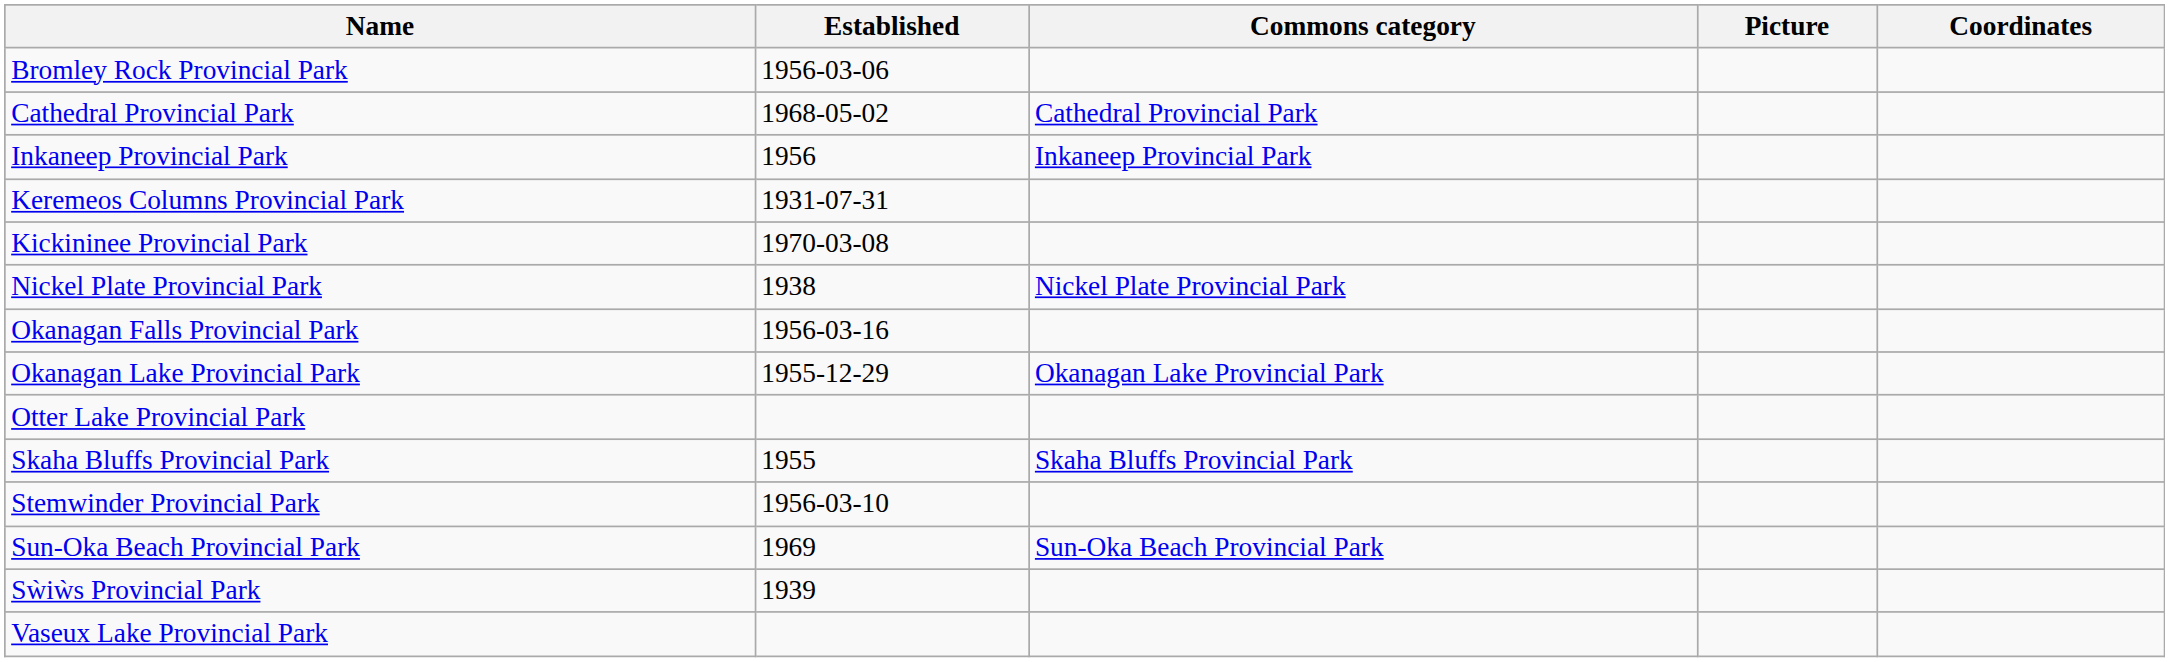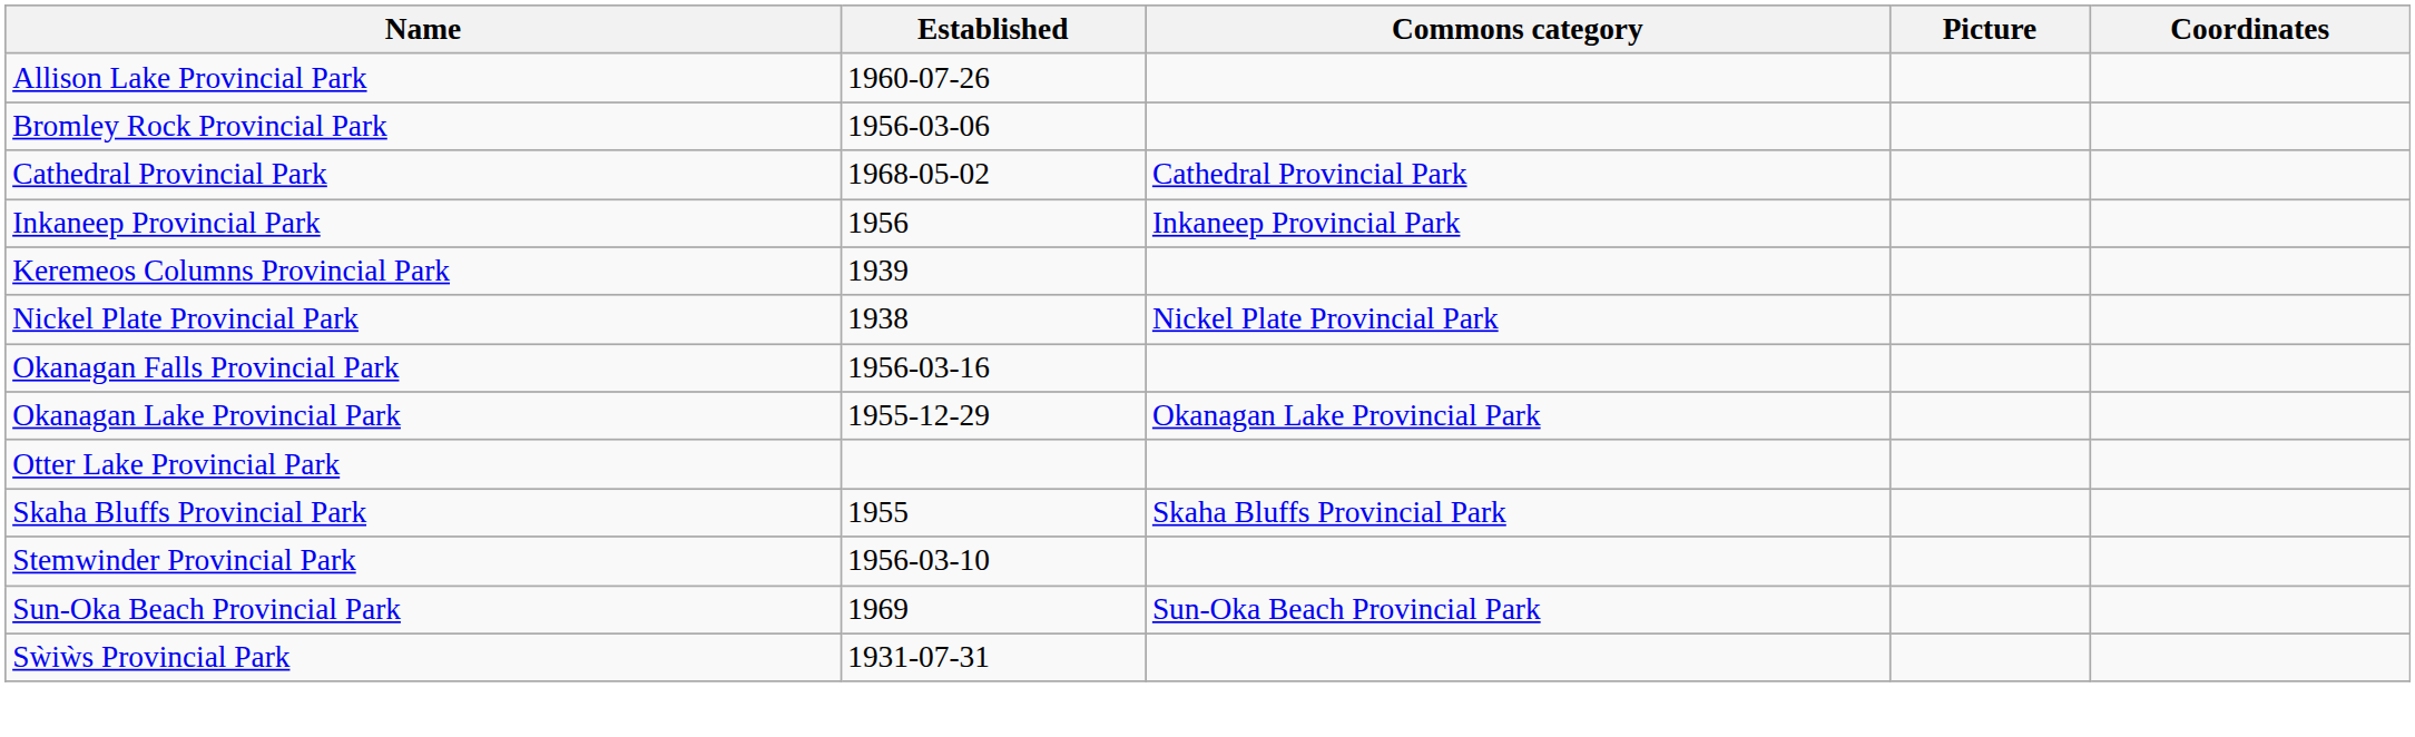+ row: Allison Lake Provincial Park | 1960-07-26
Keremeos Columns Provincial Park | Established: 1931-07-31 -> 1939
- row: Kickininee Provincial Park | 1970-03-08
Sẁiẁs Provincial Park | Established: 1939 -> 1931-07-31
- row: Vaseux Lake Provincial Park
